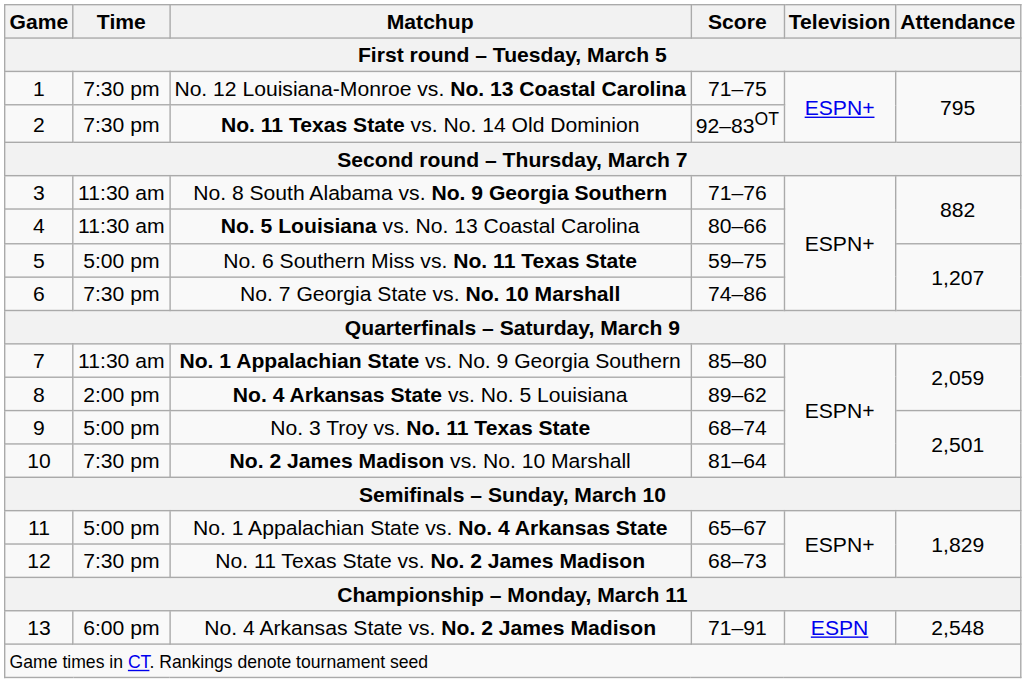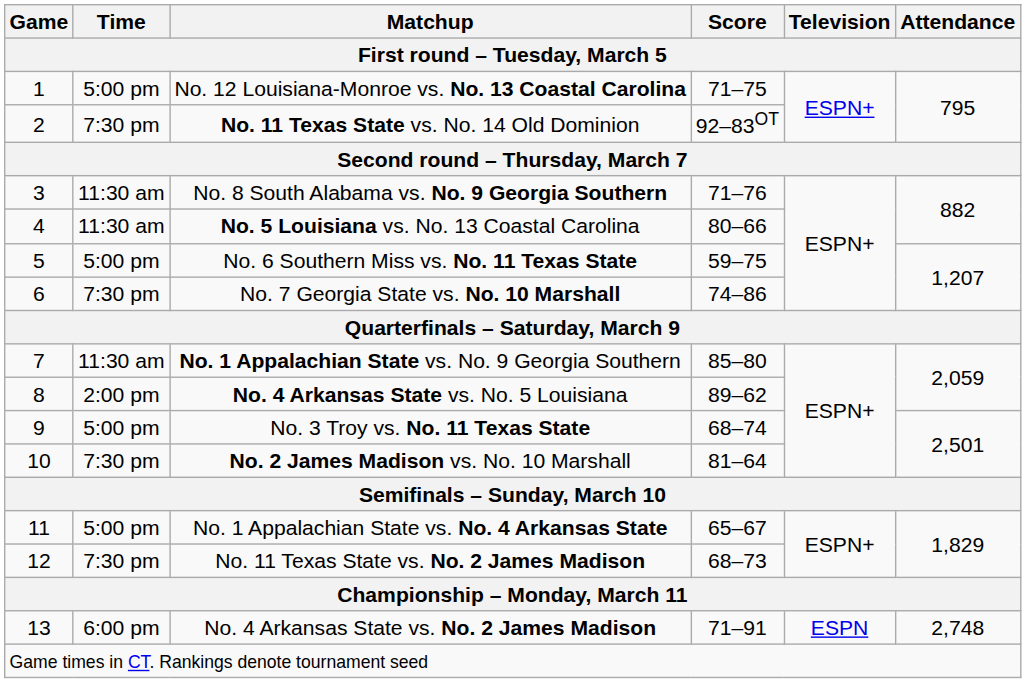No. 12 Louisiana-Monroe vs. No. 13 Coastal Carolina | Time: 7:30 pm -> 5:00 pm
No. 4 Arkansas State vs. No. 2 James Madison | Attendance: 2,548 -> 2,748
